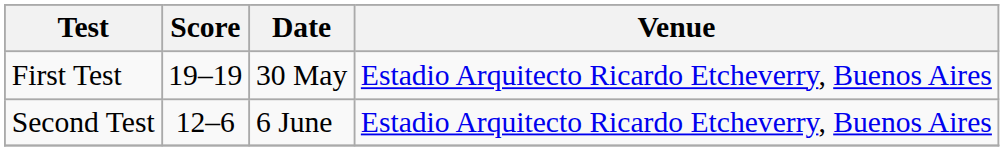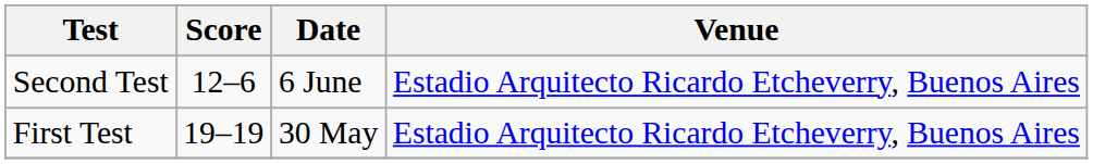rows swapped: First Test <-> Second Test
